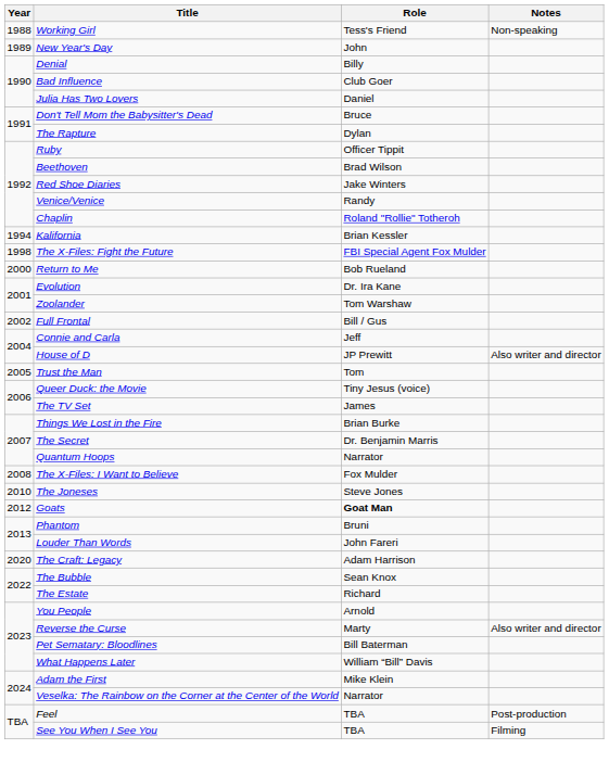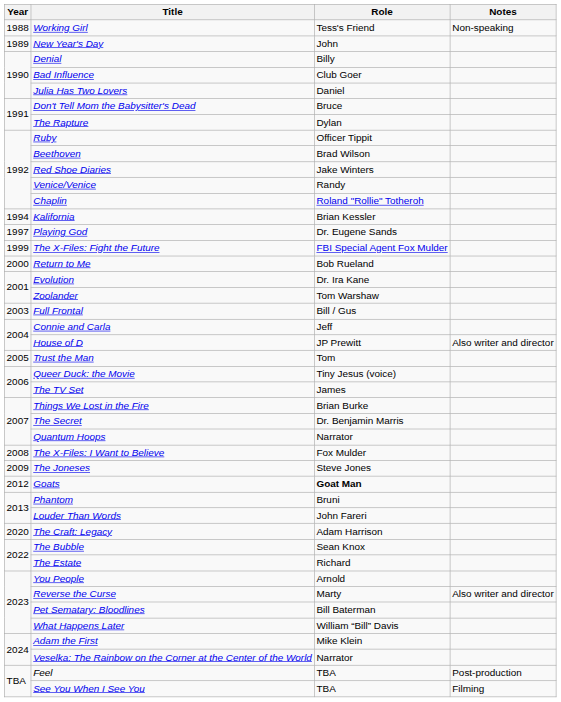+ row: 1997 | Playing God | Dr. Eugene Sands
The X-Files: Fight the Future | Year: 1998 -> 1999
Full Frontal | Year: 2002 -> 2003
The Joneses | Year: 2010 -> 2009
